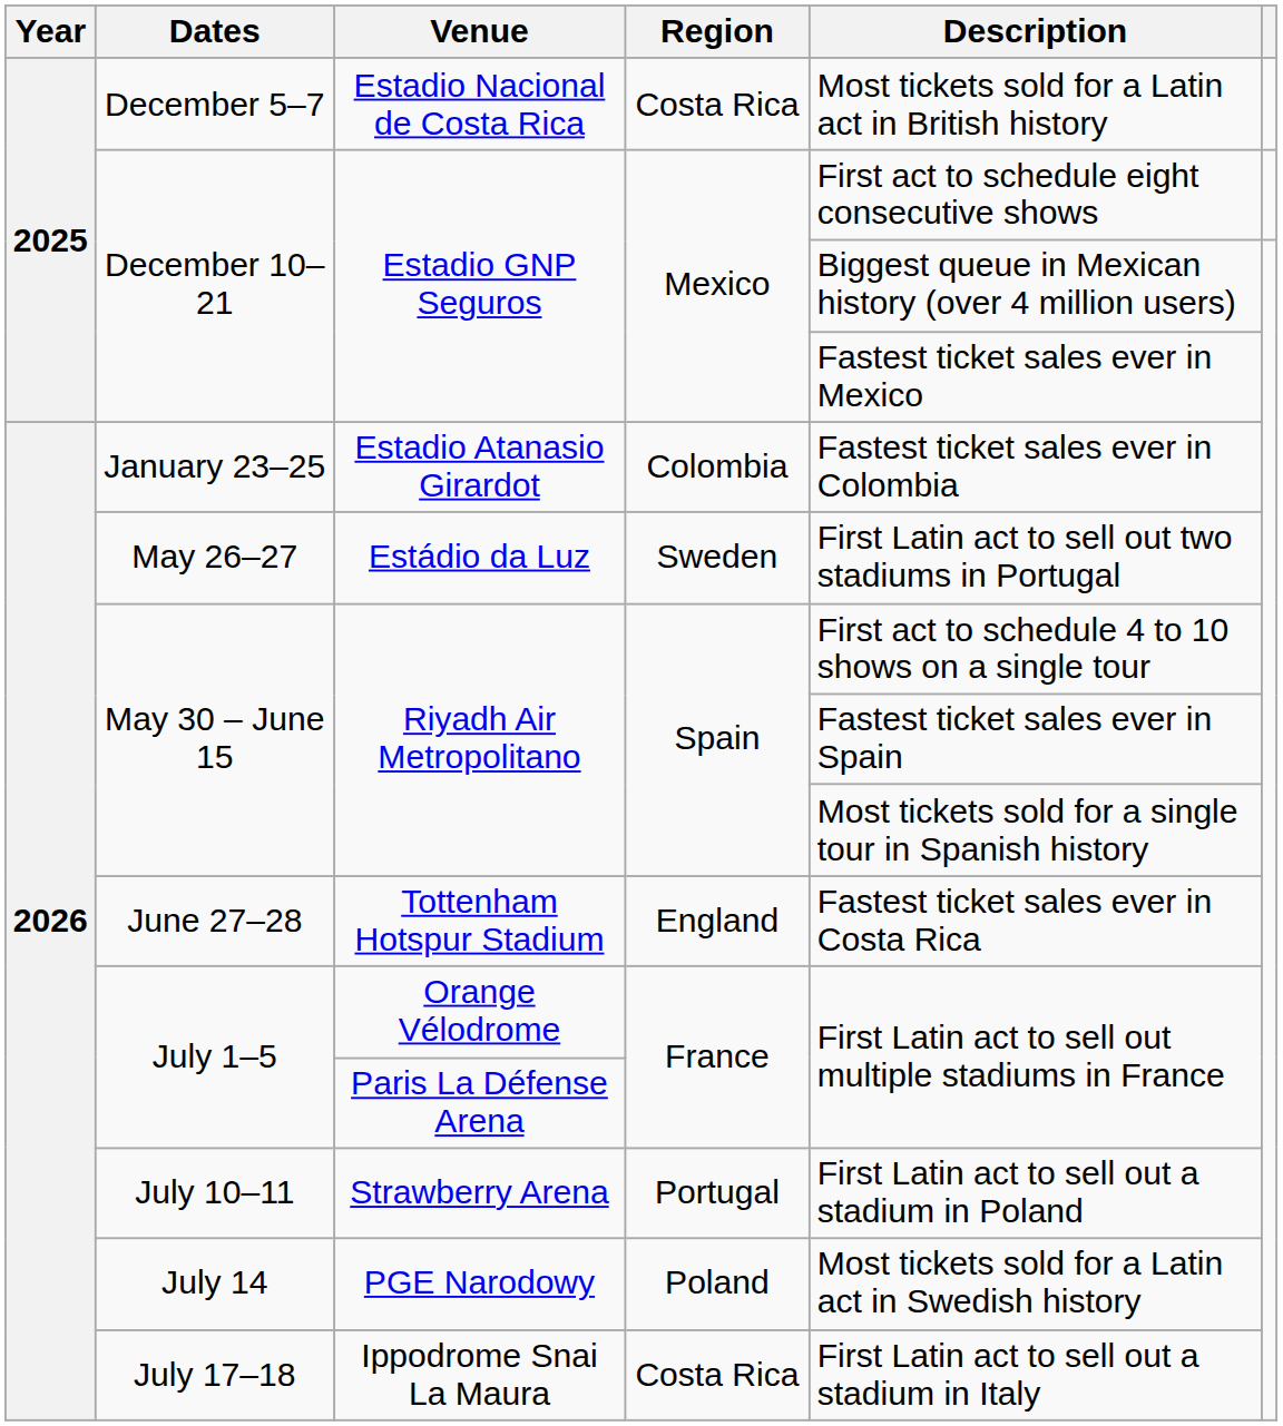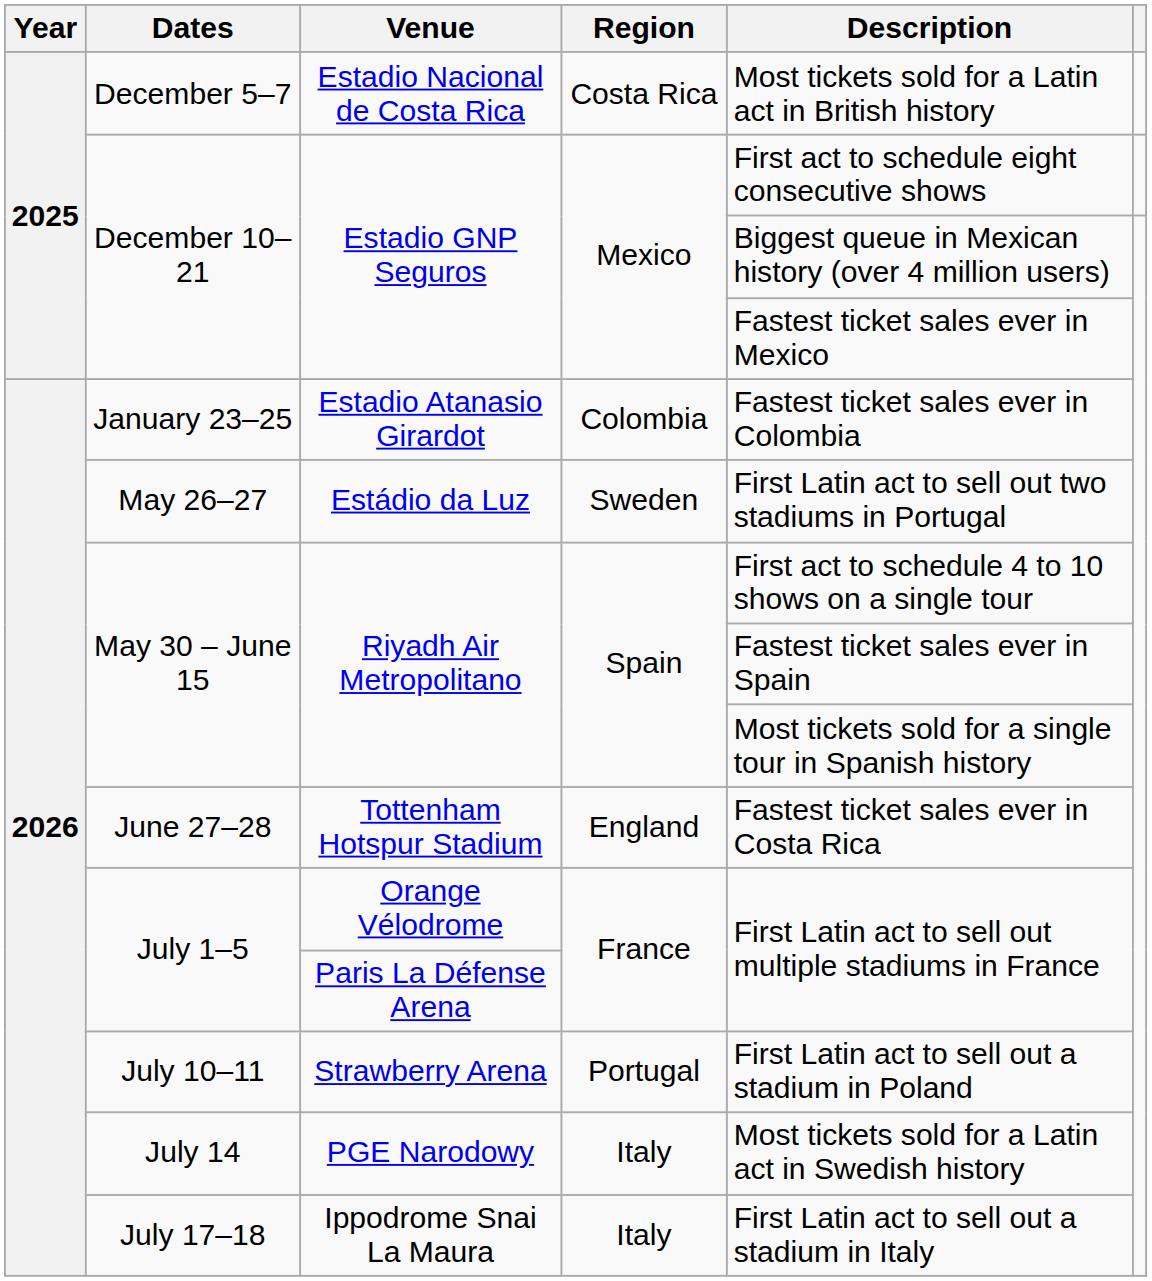PGE Narodowy | Region: Poland -> Italy
Ippodrome Snai La Maura | Region: Costa Rica -> Italy
